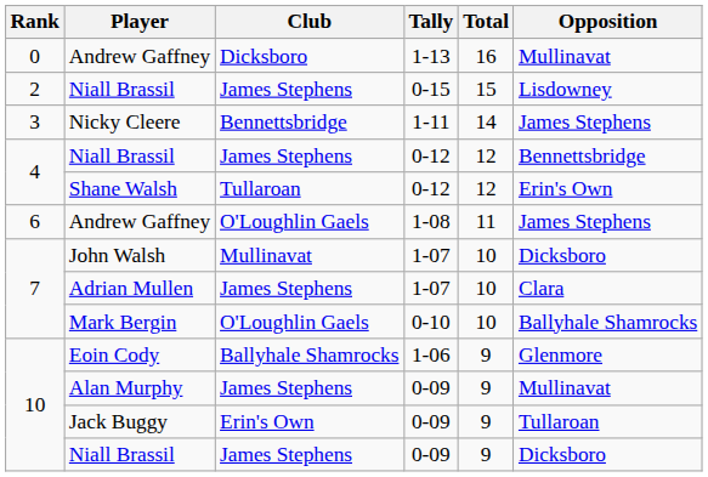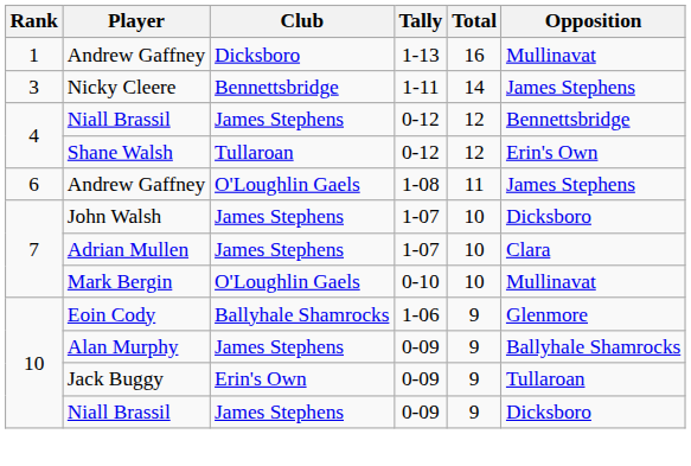Andrew Gaffney / 1-13 | Rank: 0 -> 1
- row: 2 | Niall Brassil | James Stephens | 0-15 | 15 | Lisdowney
John Walsh | Club: Mullinavat -> James Stephens
Mark Bergin | Opposition: Ballyhale Shamrocks -> Mullinavat
Alan Murphy | Opposition: Mullinavat -> Ballyhale Shamrocks
